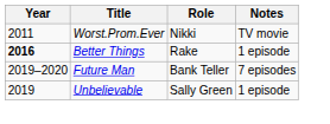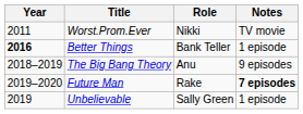Better Things | Role: Rake -> Bank Teller
+ row: 2018–2019 | The Big Bang Theory | Anu | 9 episodes
Future Man | Role: Bank Teller -> Rake
Future Man | Notes: normal -> bold
